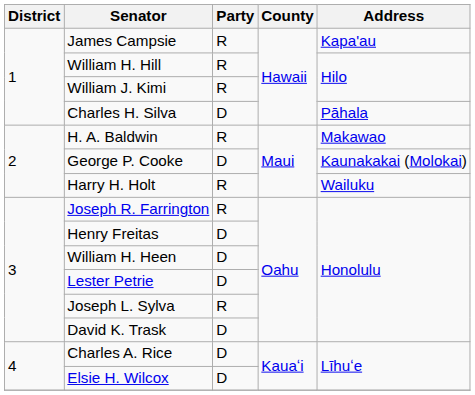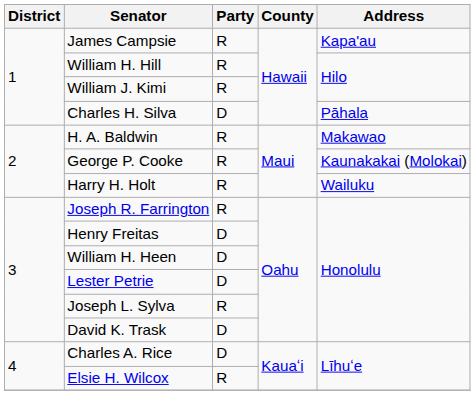George P. Cooke | Party: D -> R
Elsie H. Wilcox | Party: D -> R
